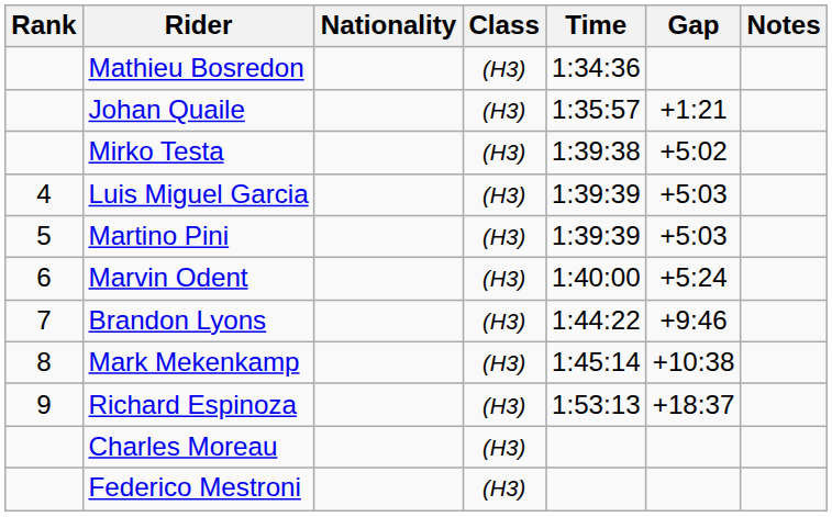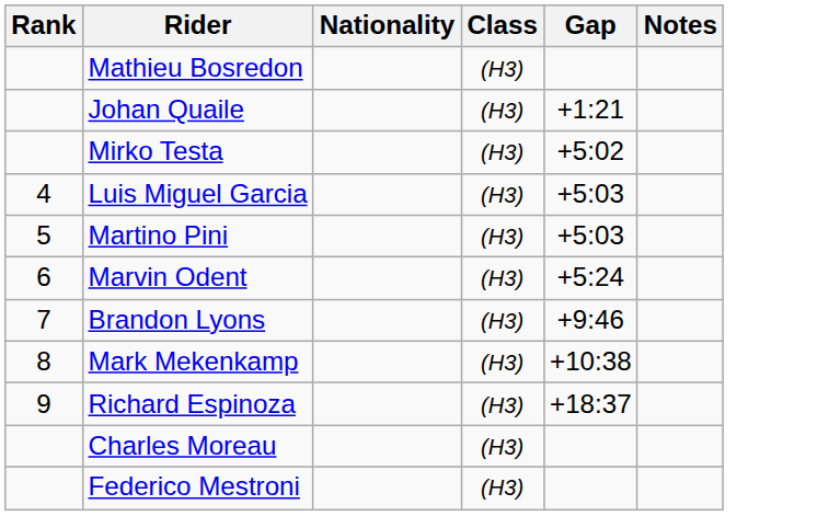- column: Time | 1:34:36 | 1:35:57 | 1:39:38 | 1:39:39 | 1:39:39 | 1:40:00 | 1:44:22 | 1:45:14 | 1:53:13
